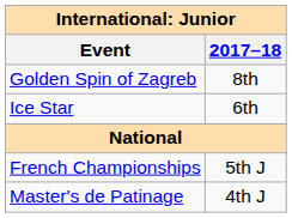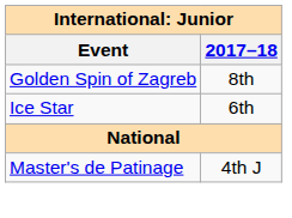- row: French Championships | 5th J
